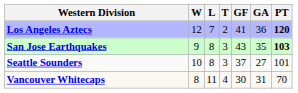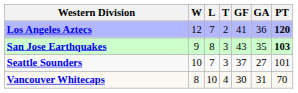Seattle Sounders | L: 8 -> 7
Vancouver Whitecaps | L: 11 -> 10
